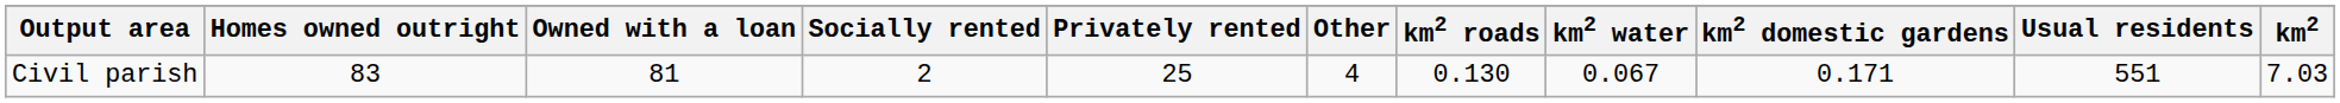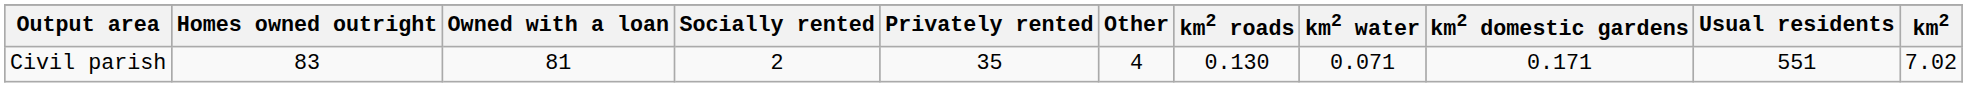Civil parish | Privately rented: 25 -> 35
Civil parish | km2 water: 0.067 -> 0.071
Civil parish | km2: 7.03 -> 7.02
